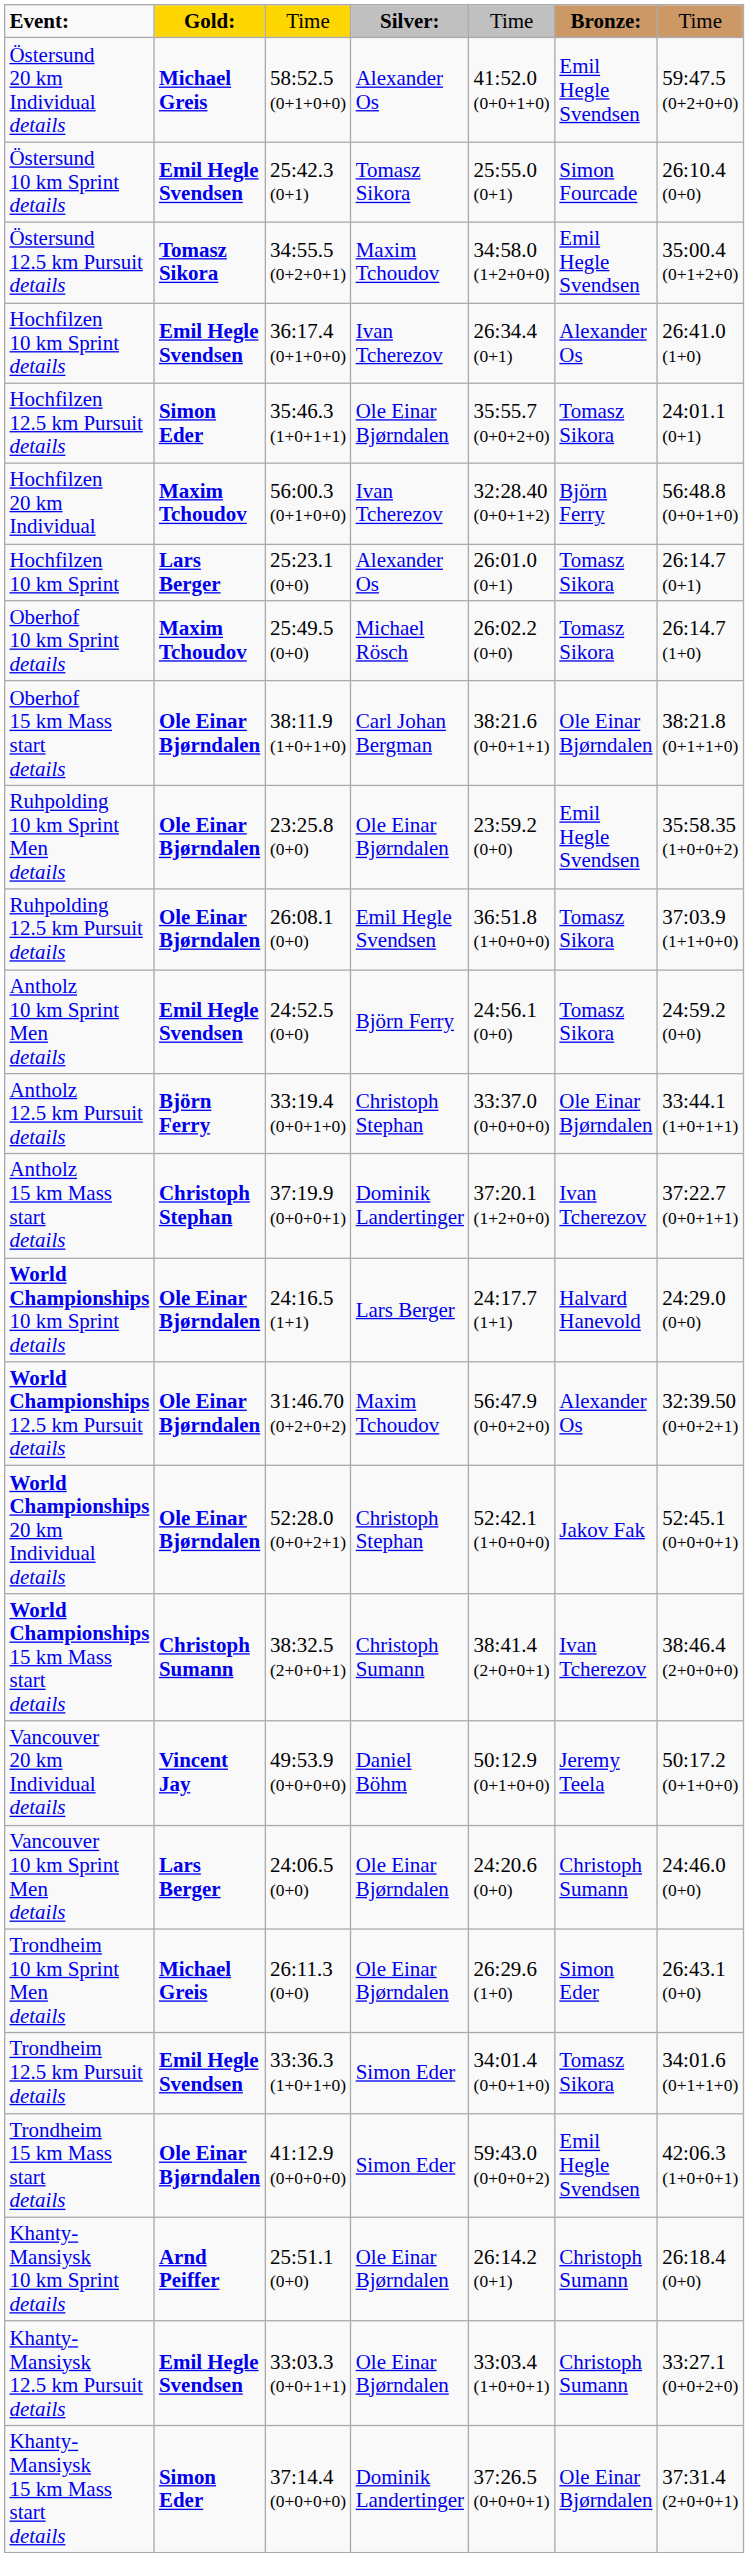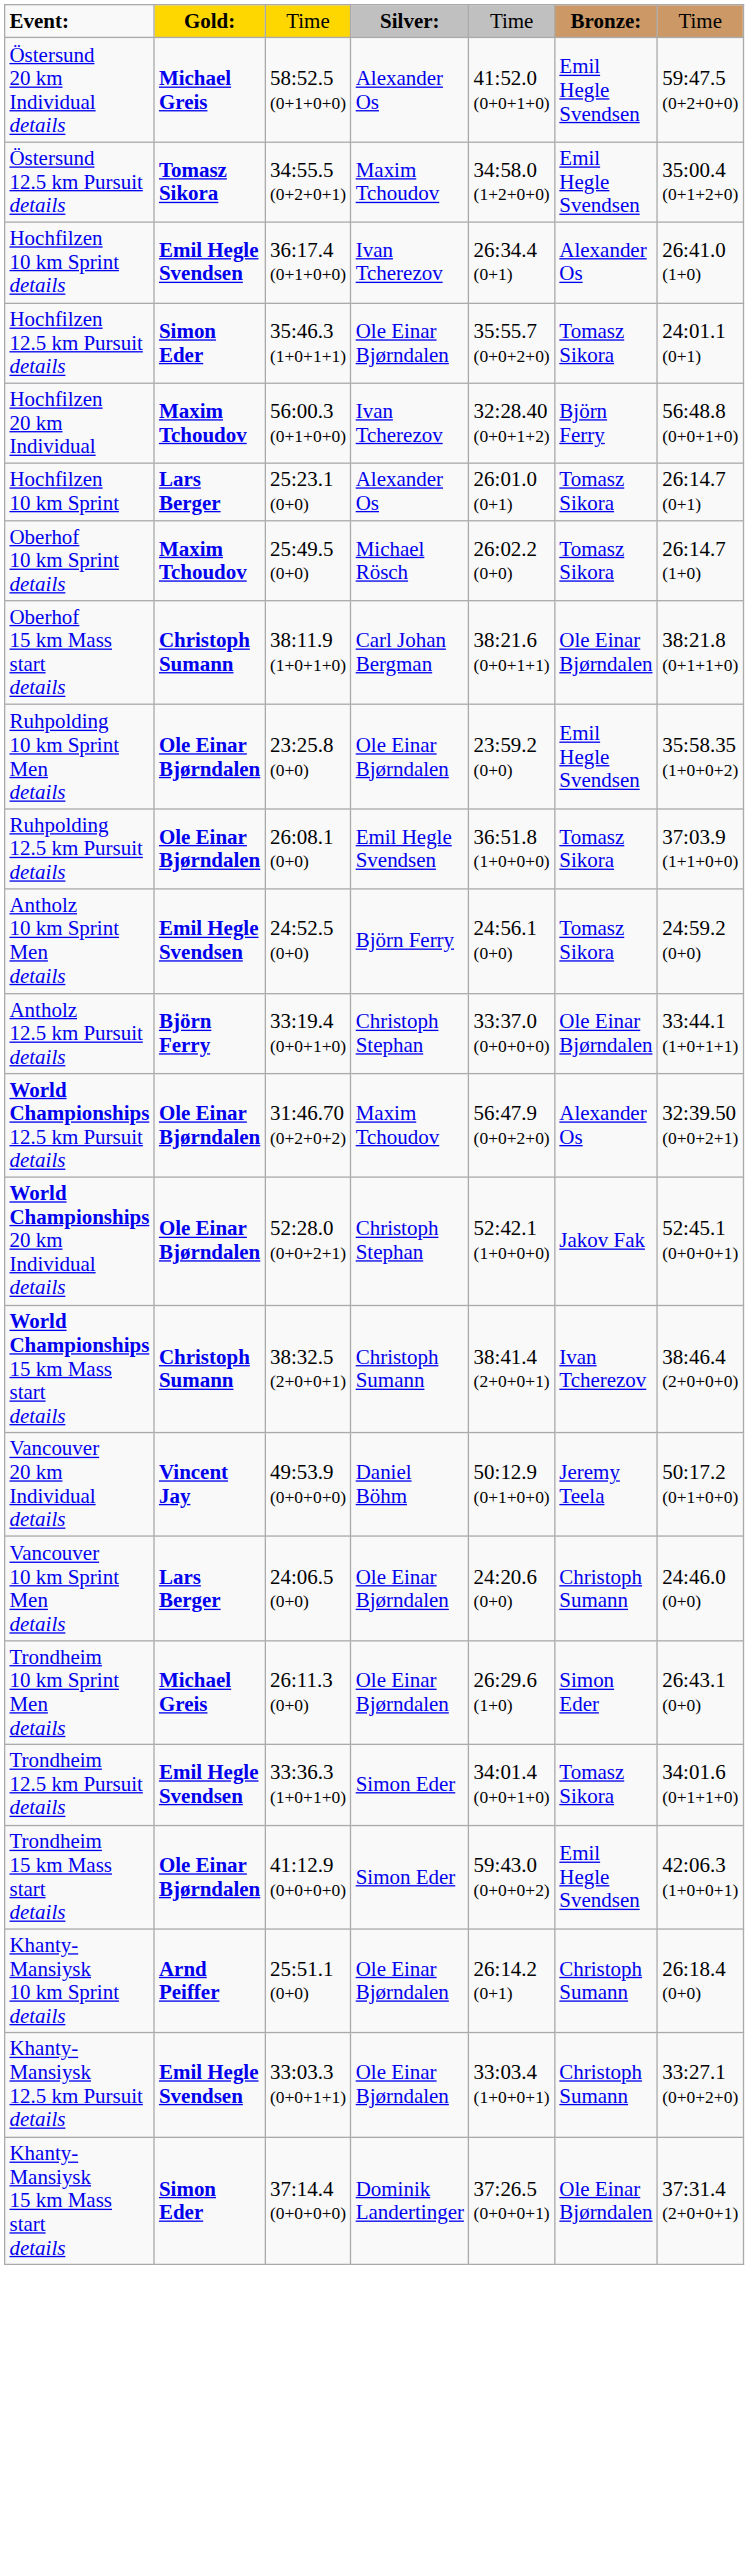- row: Östersund 10 km Sprint details | Emil Hegle Svendsen | 25:42.3 (0+1) | Tomasz Sikora | 25:55.0 (0+1) | Simon Fourcade | 26:10.4 (0+0)
Oberhof 15 km Mass start details | column 2: Ole Einar Bjørndalen -> Christoph Sumann
- row: Antholz 15 km Mass start details | Christoph Stephan | 37:19.9 (0+0+0+1) | Dominik Landertinger | 37:20.1 (1+2+0+0) | Ivan Tcherezov | 37:22.7 (0+0+1+1)
- row: World Championships 10 km Sprint details | Ole Einar Bjørndalen | 24:16.5 (1+1) | Lars Berger | 24:17.7 (1+1) | Halvard Hanevold | 24:29.0 (0+0)
